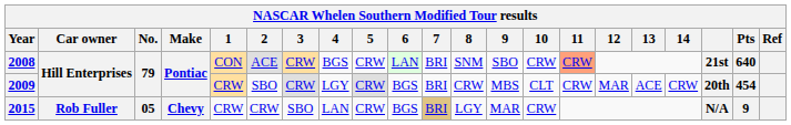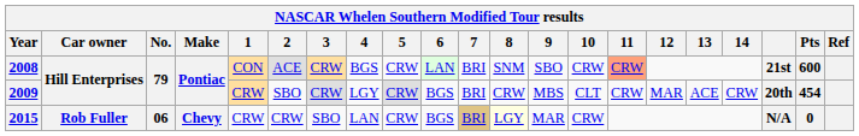2008 | Pts: 640 -> 600
2015 | No.: 05 -> 06
2015 | 8: no background -> lightyellow background
2015 | Pts: 9 -> 0
